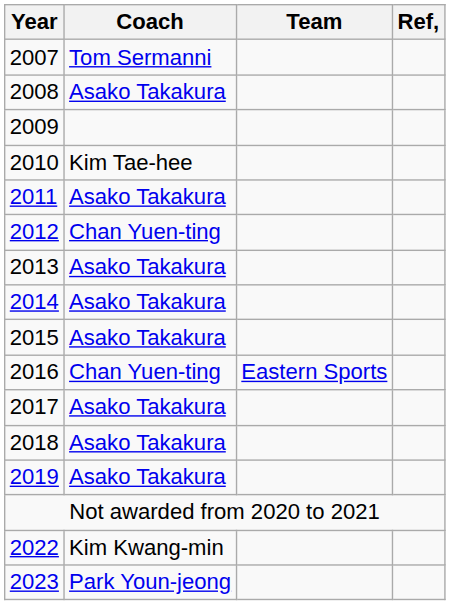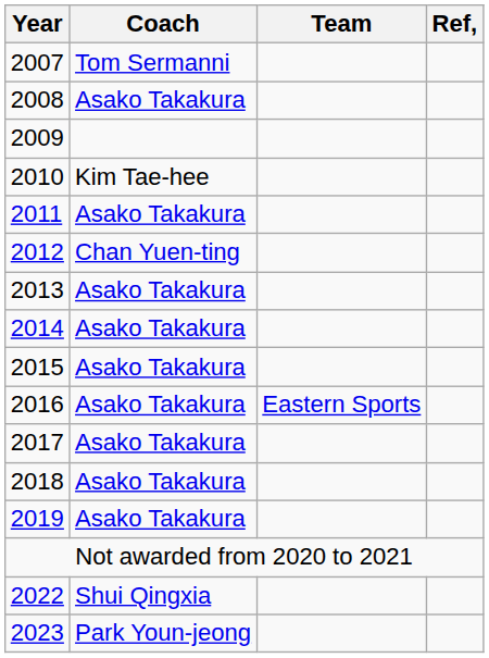2016 | Coach: Chan Yuen-ting -> Asako Takakura
2022 | Coach: Kim Kwang-min -> Shui Qingxia
